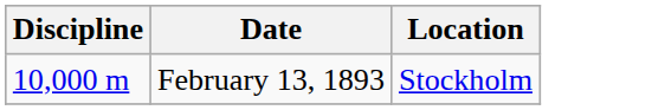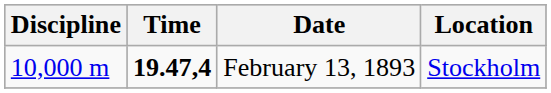+ column: Time | 19.47,4
